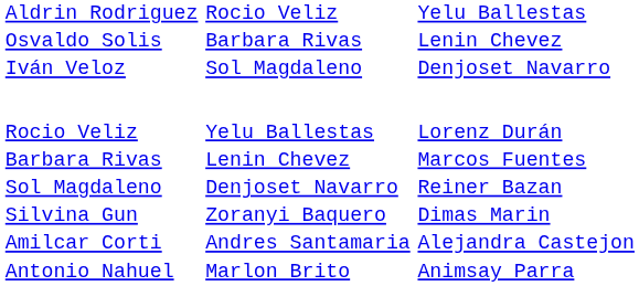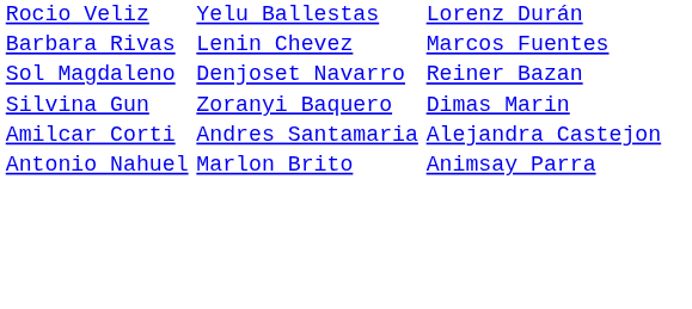- row: Aldrin Rodriguez Osvaldo Solis Iván Veloz | Rocio Veliz Barbara Rivas Sol Magdaleno | Yelu Ballestas Lenin Chevez Denjoset Navarro
